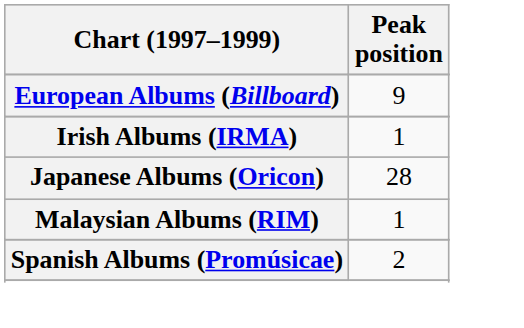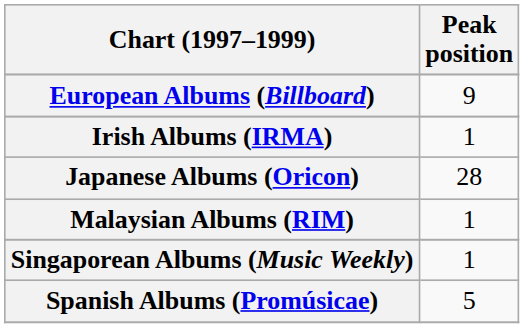+ row: Singaporean Albums (Music Weekly) | 1
Spanish Albums (Promúsicae) | Peak position: 2 -> 5
